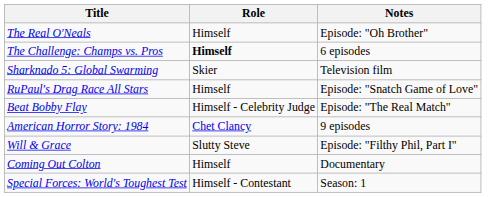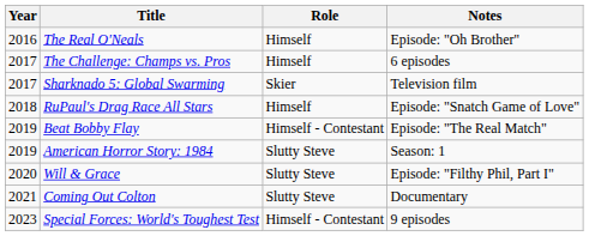+ column: Year | 2016 | 2017 | 2017 | 2018 | 2019 | 2019 | 2020 | 2021 | 2023
The Challenge: Champs vs. Pros | Role: bold -> normal
Beat Bobby Flay | Role: Himself - Celebrity Judge -> Himself - Contestant
American Horror Story: 1984 | Role: Chet Clancy -> Slutty Steve
American Horror Story: 1984 | Notes: 9 episodes -> Season: 1
Coming Out Colton | Role: Himself -> Slutty Steve
Special Forces: World's Toughest Test | Notes: Season: 1 -> 9 episodes
